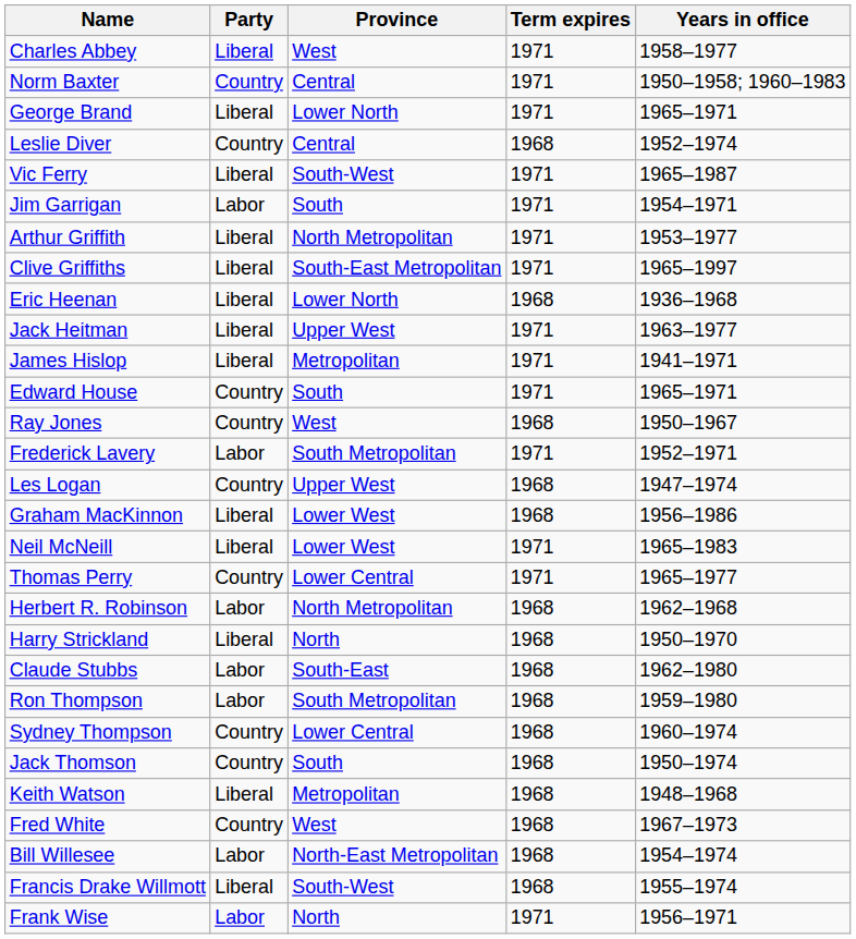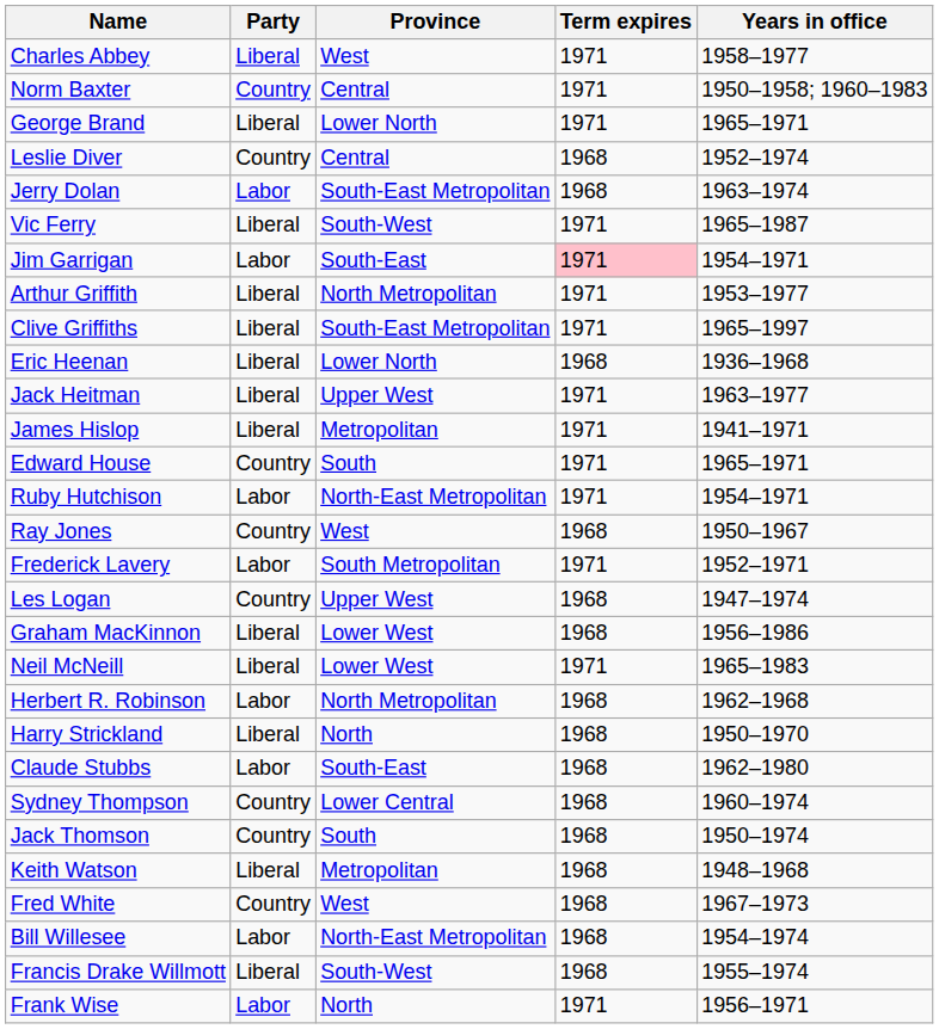+ row: Jerry Dolan | Labor | South-East Metropolitan | 1968 | 1963–1974
Jim Garrigan | Province: South -> South-East
Jim Garrigan | Term expires: no background -> pink background
+ row: Ruby Hutchison | Labor | North-East Metropolitan | 1971 | 1954–1971
- row: Thomas Perry | Country | Lower Central | 1971 | 1965–1977
- row: Ron Thompson | Labor | South Metropolitan | 1968 | 1959–1980
